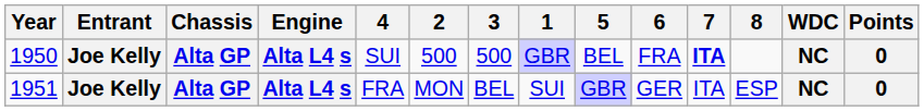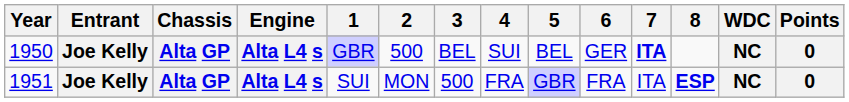columns swapped: 1 <-> 4
1950 | 3: 500 -> BEL
1950 | 6: FRA -> GER
1951 | 3: BEL -> 500
1951 | 6: GER -> FRA
1951 | 8: normal -> bold
